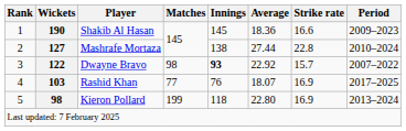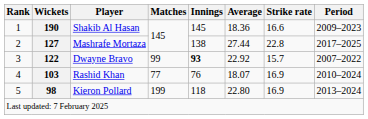Mashrafe Mortaza | Period: 2010–2024 -> 2017–2025
Dwayne Bravo | Matches: 98 -> 99
Rashid Khan | Period: 2017–2025 -> 2010–2024
